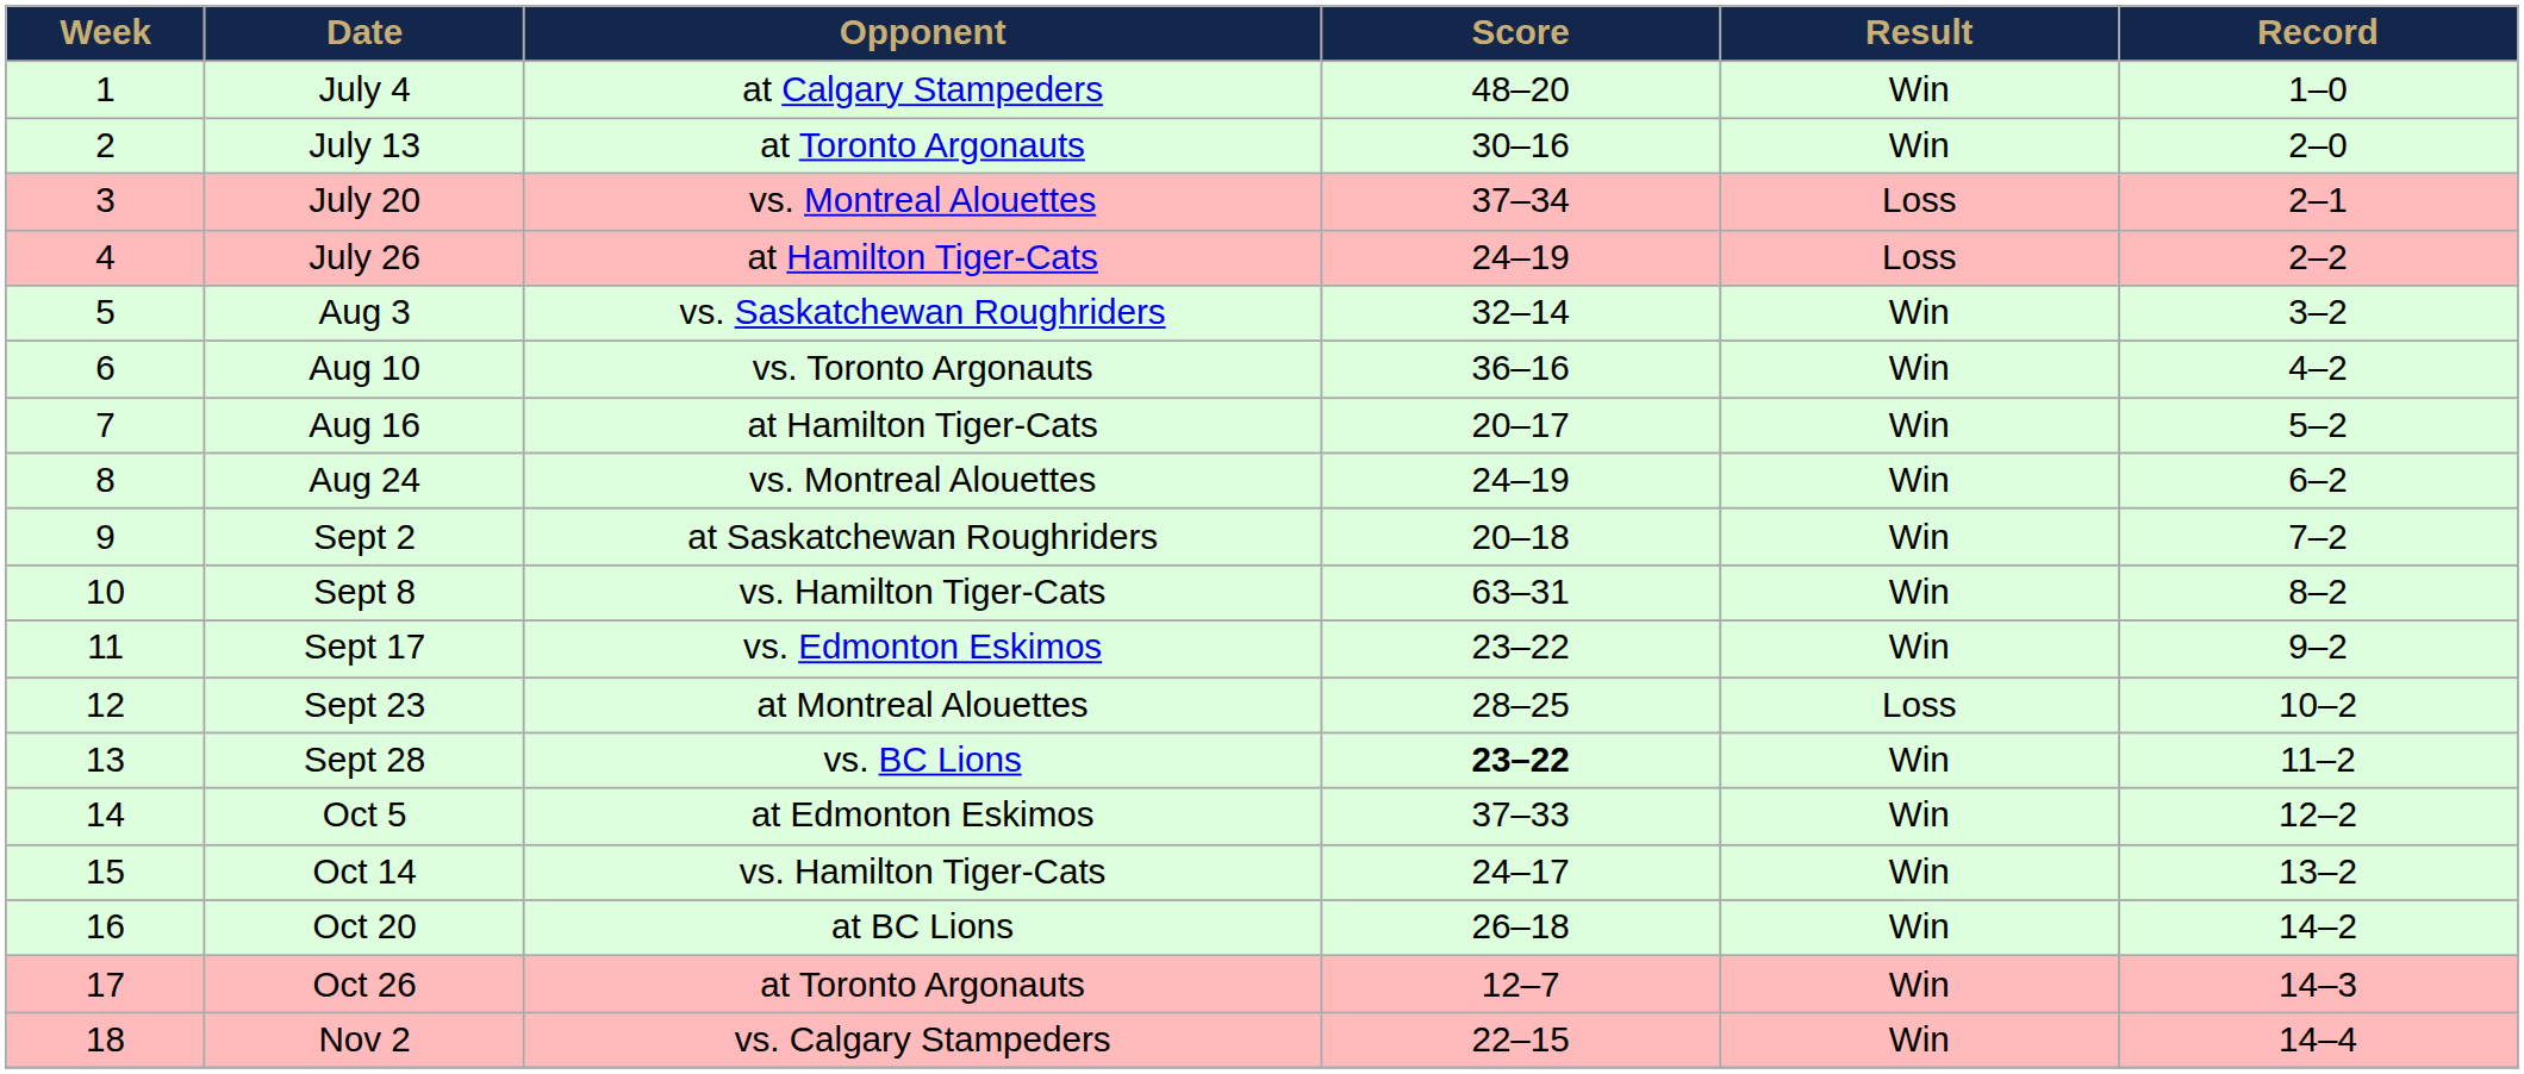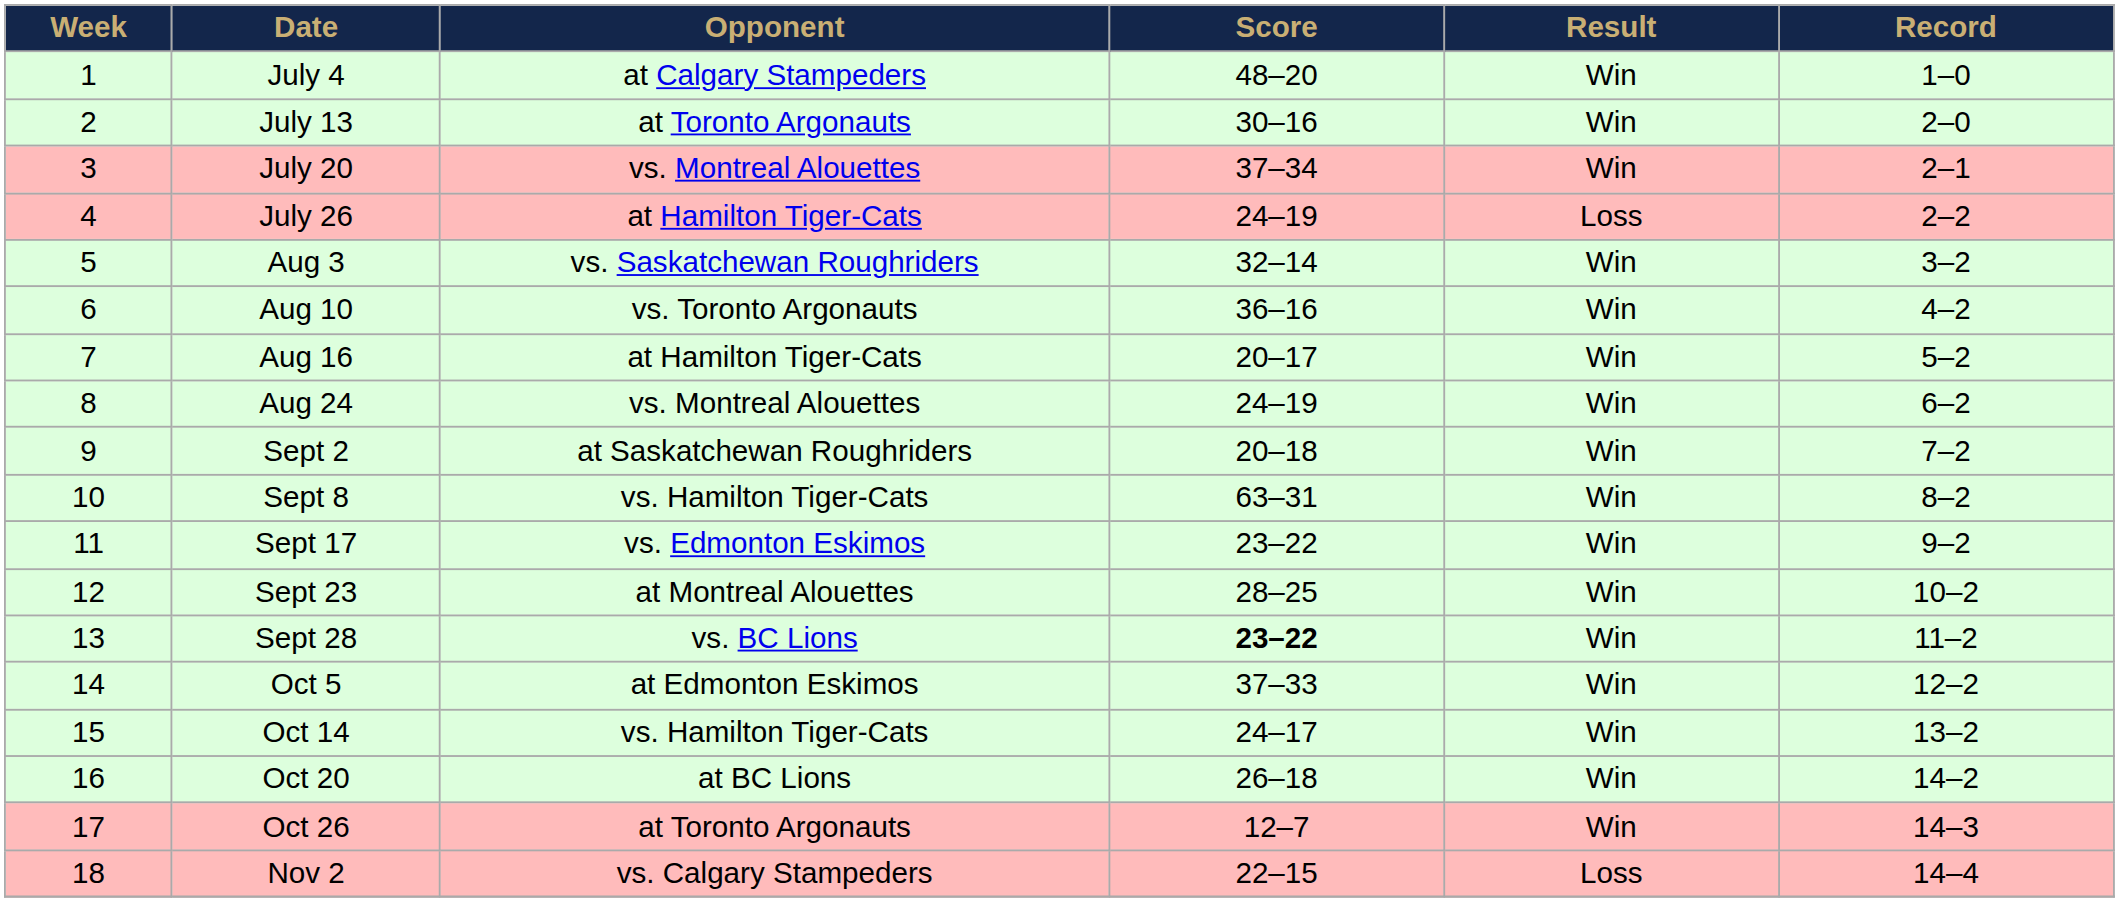July 20 | Result: Loss -> Win
Sept 23 | Result: Loss -> Win
Nov 2 | Result: Win -> Loss
